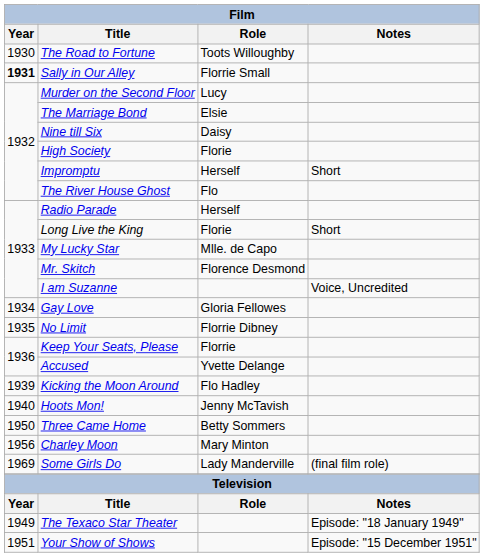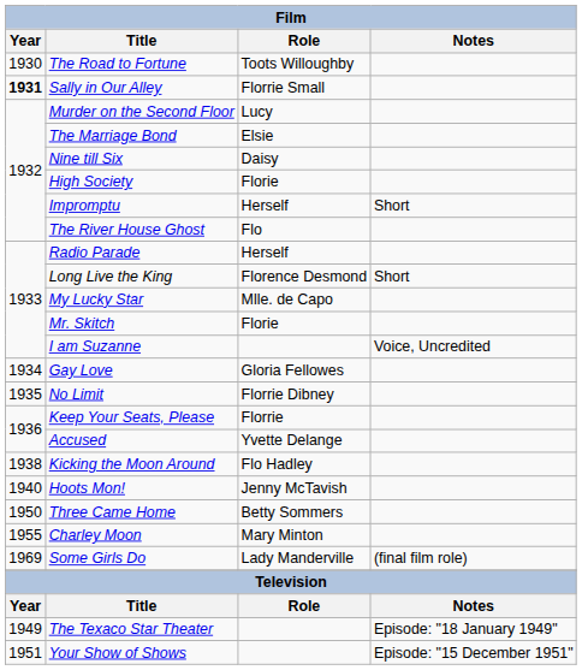Long Live the King | Role: Florie -> Florence Desmond
Mr. Skitch | Role: Florence Desmond -> Florie
Kicking the Moon Around | Year: 1939 -> 1938
Charley Moon | Year: 1956 -> 1955
